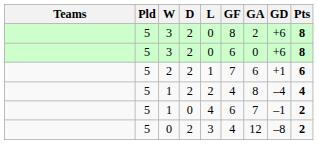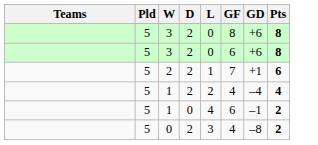- column: GA | 2 | 0 | 6 | 8 | 7 | 12
